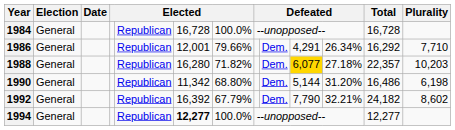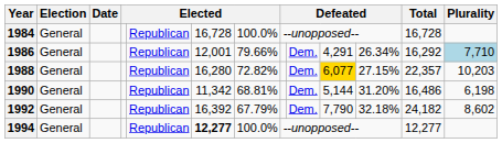1986 | Plurality: no background -> lightblue background
1988 | column 7: 71.82% -> 72.82%
1988 | column 11: 27.18% -> 27.15%
1990 | column 7: 68.80% -> 68.81%
1992 | column 11: 32.21% -> 32.18%
